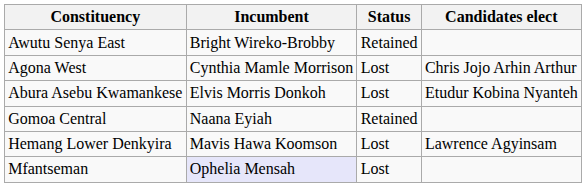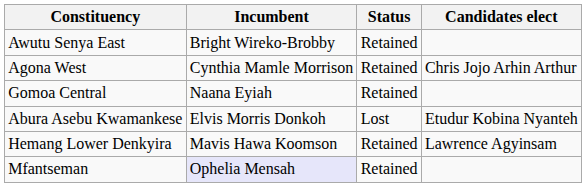Agona West | Status: Lost -> Retained
rows swapped: Gomoa Central <-> Abura Asebu Kwamankese
Hemang Lower Denkyira | Status: Lost -> Retained
Mfantseman | Status: Lost -> Retained
